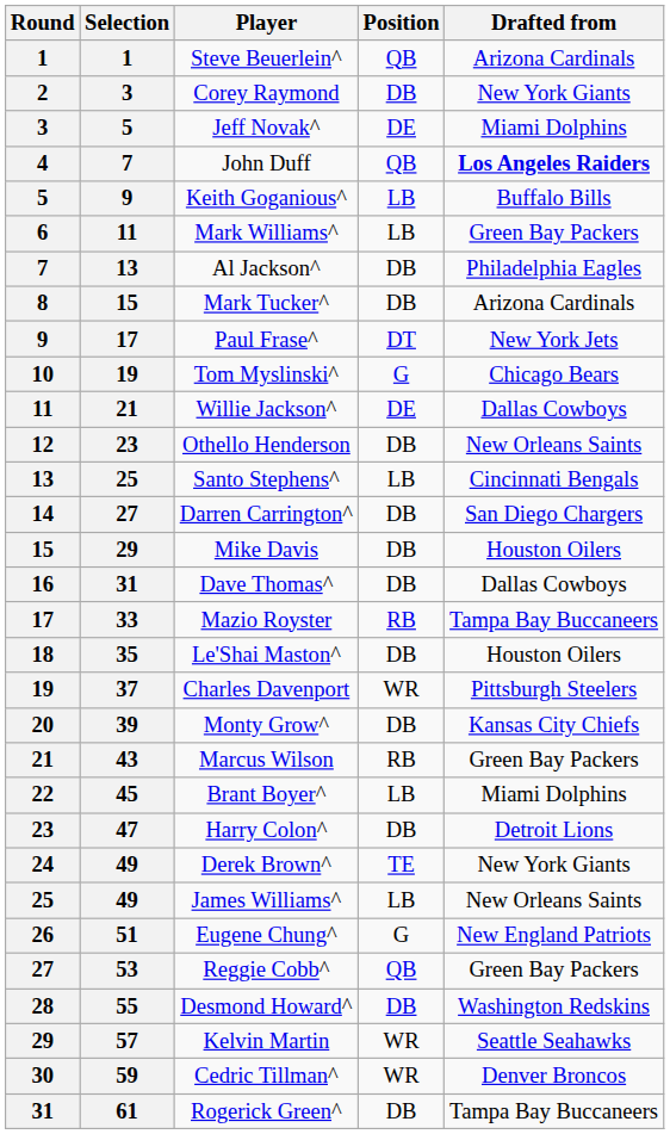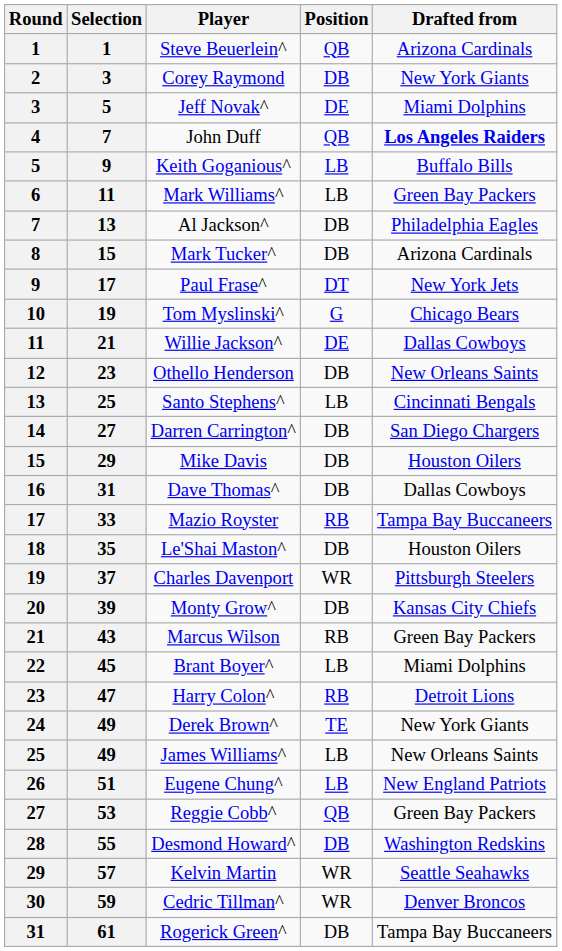Harry Colon^ | Position: DB -> RB
Eugene Chung^ | Position: G -> LB
